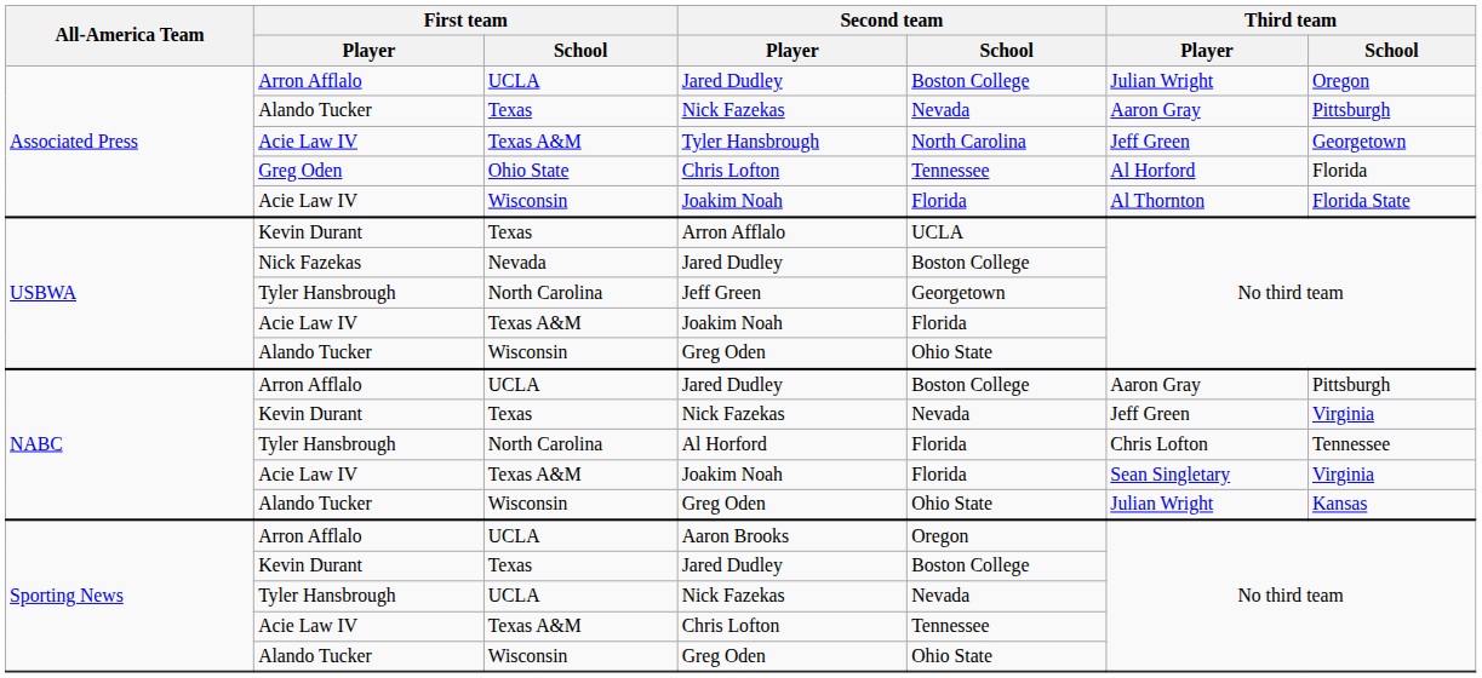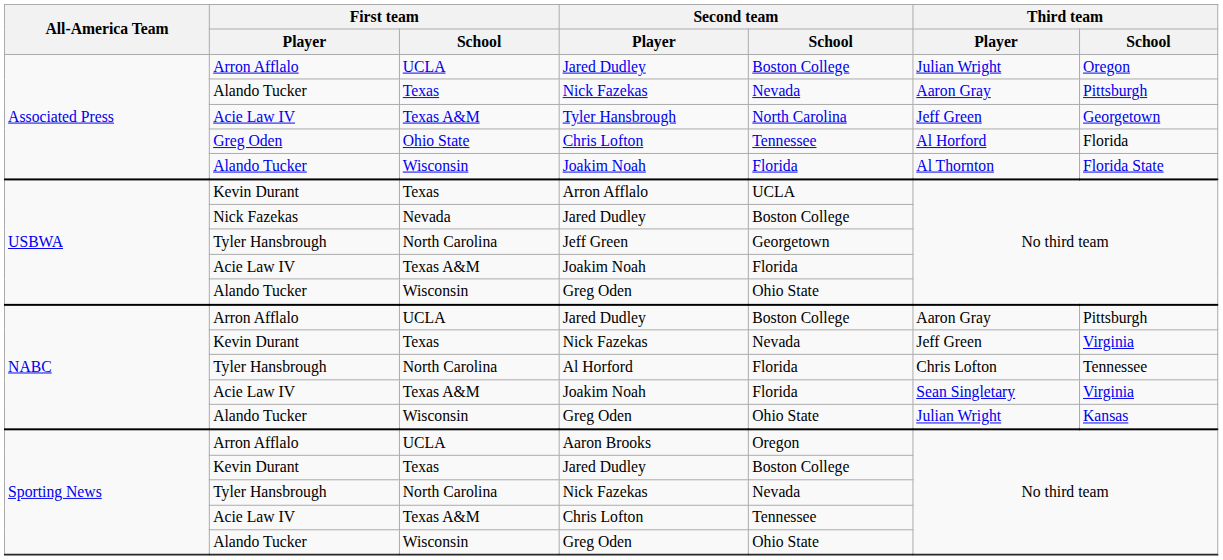Associated Press / Joakim Noah | First team / Player: Acie Law IV -> Alando Tucker
Sporting News / Nick Fazekas | First team / School: UCLA -> North Carolina
